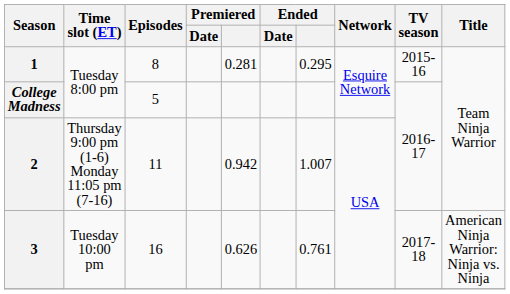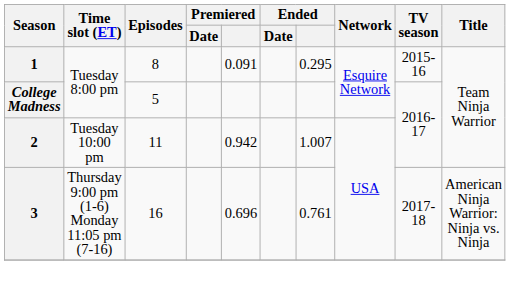1 | Premiered: 0.281 -> 0.091
2 | Time slot (ET): Thursday 9:00 pm (1-6) Monday 11:05 pm (7-16) -> Tuesday 10:00 pm
3 | Time slot (ET): Tuesday 10:00 pm -> Thursday 9:00 pm (1-6) Monday 11:05 pm (7-16)
3 | Premiered: 0.626 -> 0.696
